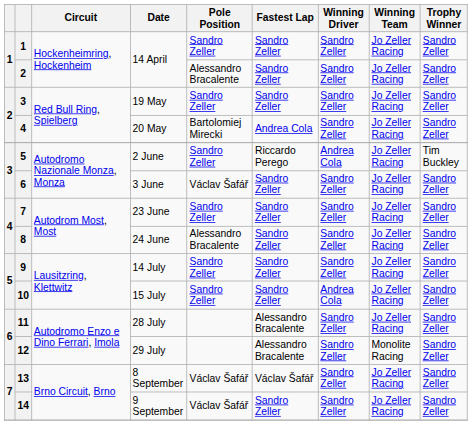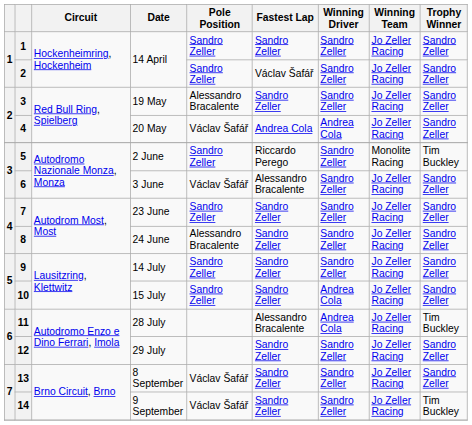2 / 14 April | Pole Position: Alessandro Bracalente -> Sandro Zeller
2 / 14 April | Fastest Lap: Sandro Zeller -> Václav Šafář
19 May | Pole Position: Sandro Zeller -> Alessandro Bracalente
20 May | Pole Position: Bartolomiej Mirecki -> Václav Šafář
20 May | Winning Driver: Sandro Zeller -> Andrea Cola
2 June | Winning Driver: Andrea Cola -> Sandro Zeller
2 June | Winning Team: Jo Zeller Racing -> Monolite Racing
3 June | Fastest Lap: Sandro Zeller -> Alessandro Bracalente
28 July | Winning Driver: Sandro Zeller -> Andrea Cola
28 July | Trophy Winner: Sandro Zeller -> Tim Buckley
29 July | Fastest Lap: Alessandro Bracalente -> Sandro Zeller
29 July | Winning Team: Monolite Racing -> Jo Zeller Racing
8 September | Fastest Lap: Václav Šafář -> Sandro Zeller
9 September | Trophy Winner: Sandro Zeller -> Tim Buckley
